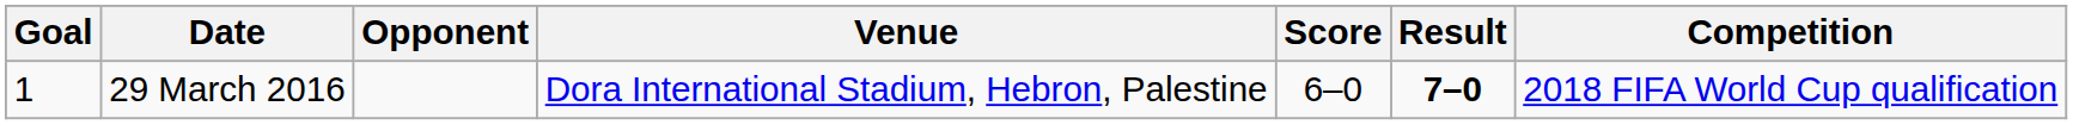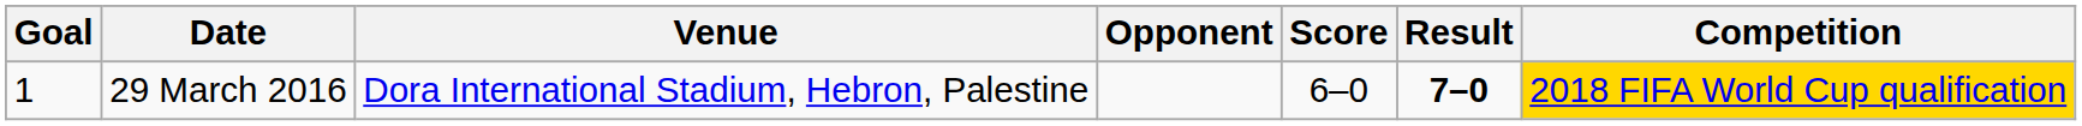columns swapped: Venue <-> Opponent
29 March 2016 | Competition: no background -> gold background
